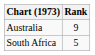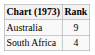South Africa | Rank: 5 -> 4
